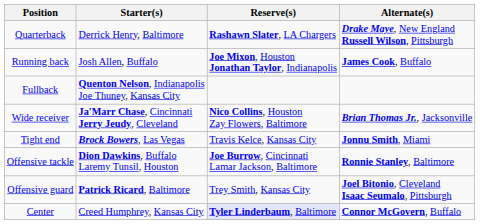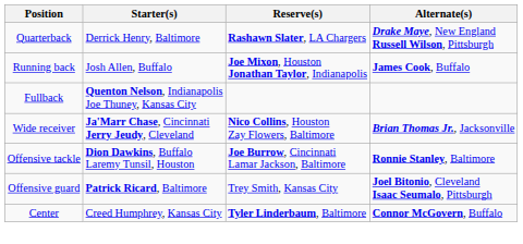- row: Tight end | Brock Bowers, Las Vegas | Travis Kelce, Kansas City | Jonnu Smith, Miami
Center | Reserve(s): lavender background -> no background
